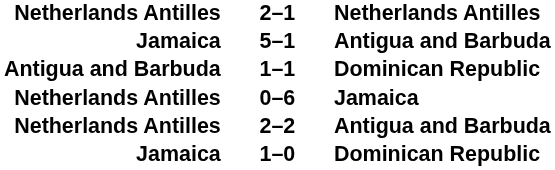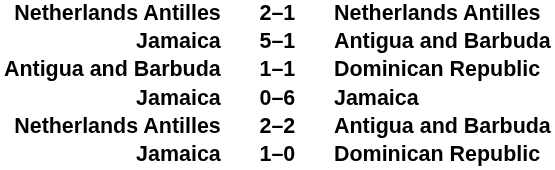0–6 | column 2: Netherlands Antilles -> Jamaica
